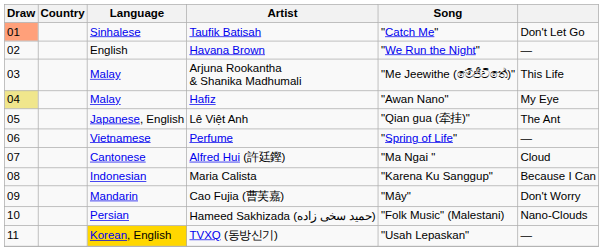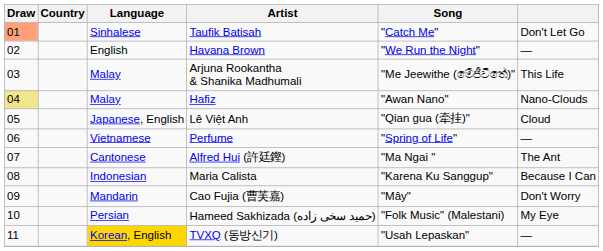Hafiz | column 6: My Eye -> Nano-Clouds
Lê Việt Anh | column 6: The Ant -> Cloud
Alfred Hui (許廷鏗) | column 6: Cloud -> The Ant
Hameed Sakhizada (حمید سخی زاده) | column 6: Nano-Clouds -> My Eye
